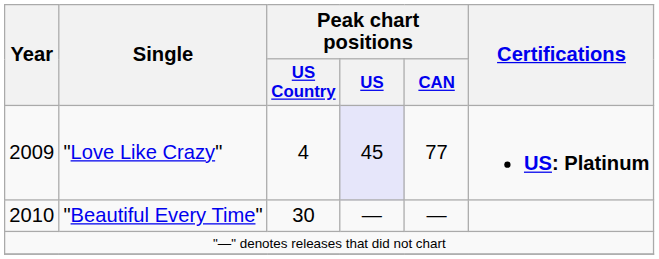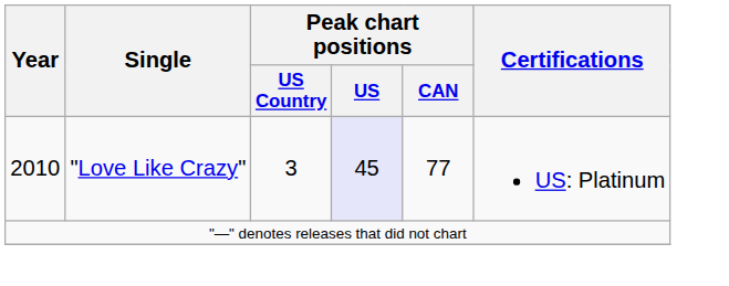"Love Like Crazy" | Year: 2009 -> 2010
"Love Like Crazy" | Peak chart positions / US Country: 4 -> 3
"Love Like Crazy" | Certifications: bold -> normal
- row: 2010 | "Beautiful Every Time" | 30 | — | —
